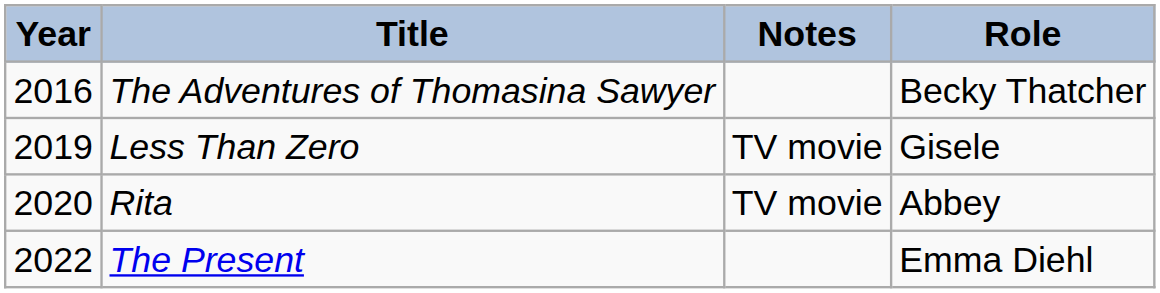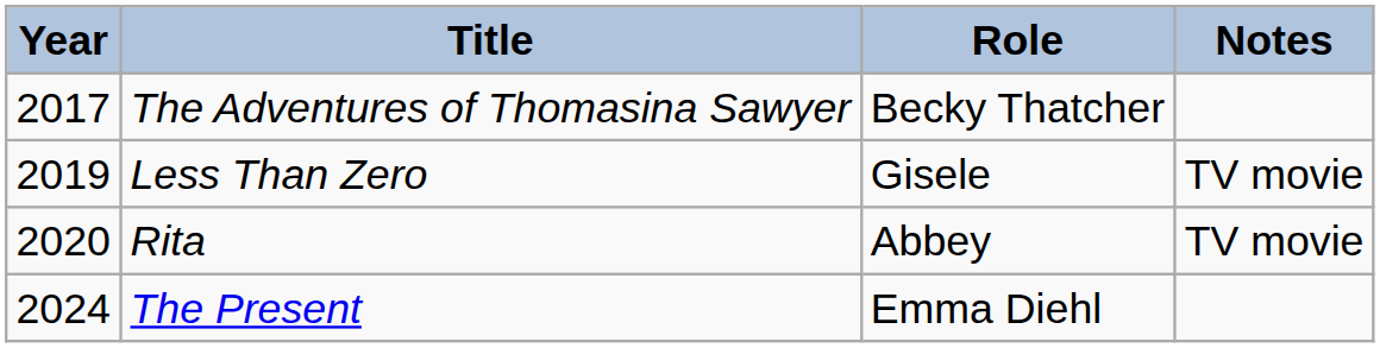columns swapped: Role <-> Notes
The Adventures of Thomasina Sawyer | Year: 2016 -> 2017
The Present | Year: 2022 -> 2024
